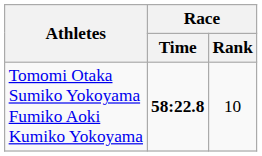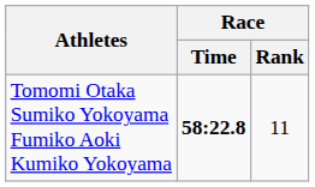Tomomi Otaka Sumiko Yokoyama Fumiko Aoki Kumiko Yokoyama | Race / Rank: 10 -> 11
